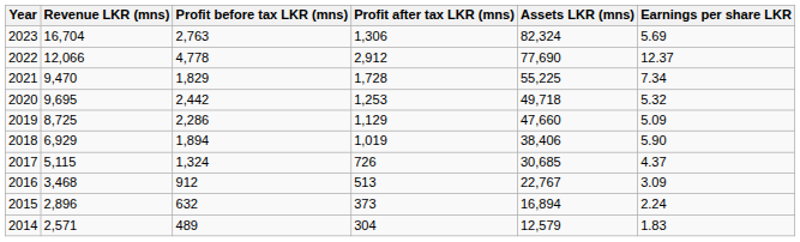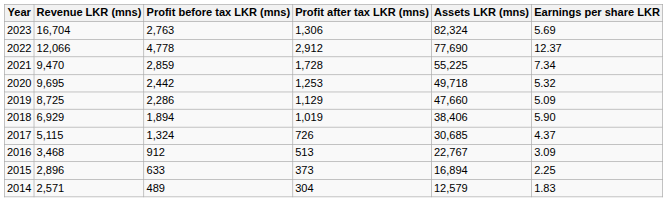2021 | Profit before tax LKR (mns): 1,829 -> 2,859
2015 | Profit before tax LKR (mns): 632 -> 633
2015 | Earnings per share LKR: 2.24 -> 2.25
